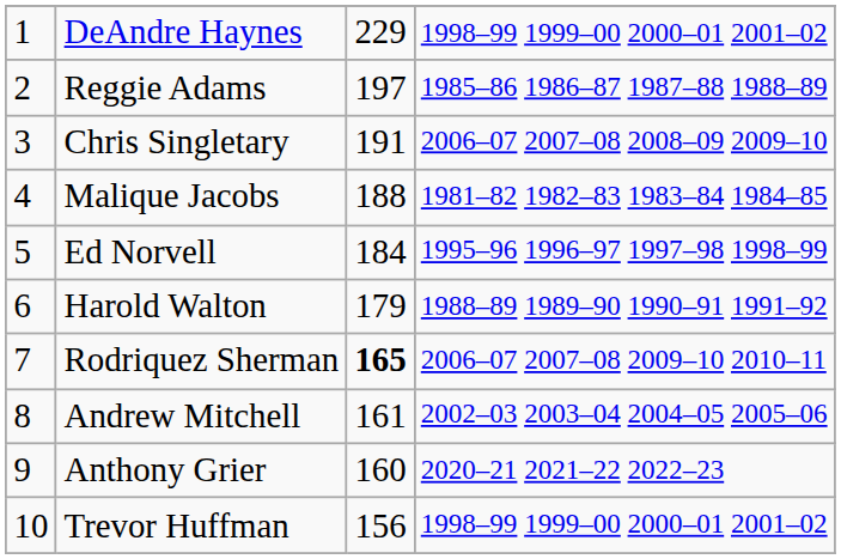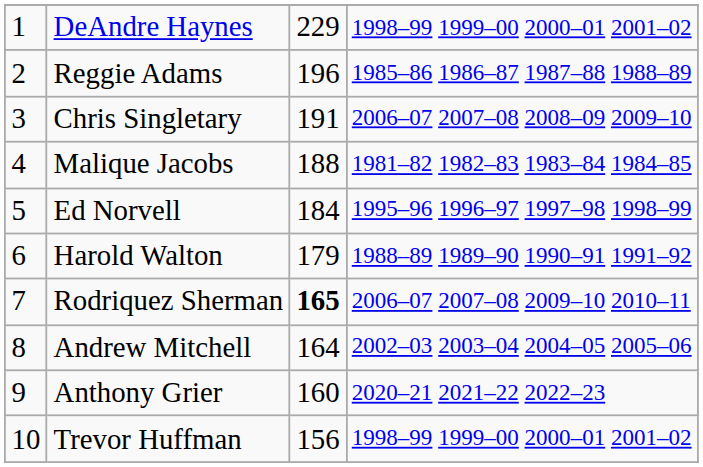Reggie Adams | column 3: 197 -> 196
Andrew Mitchell | column 3: 161 -> 164
